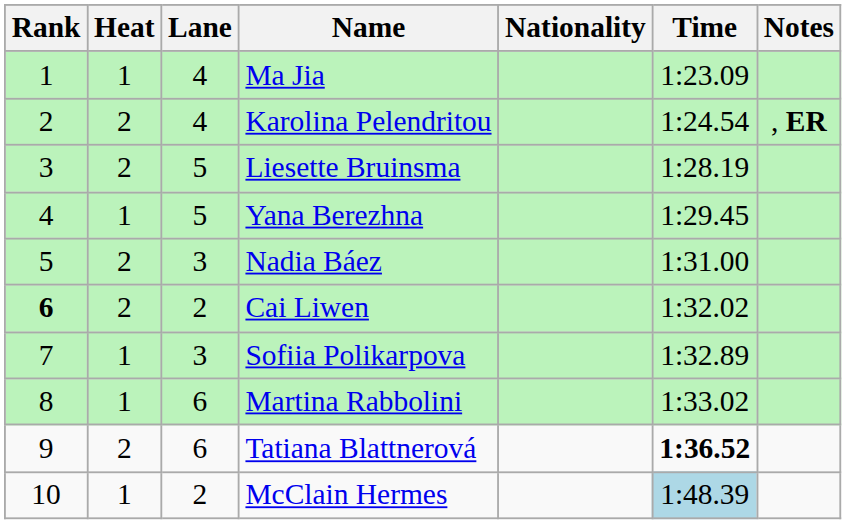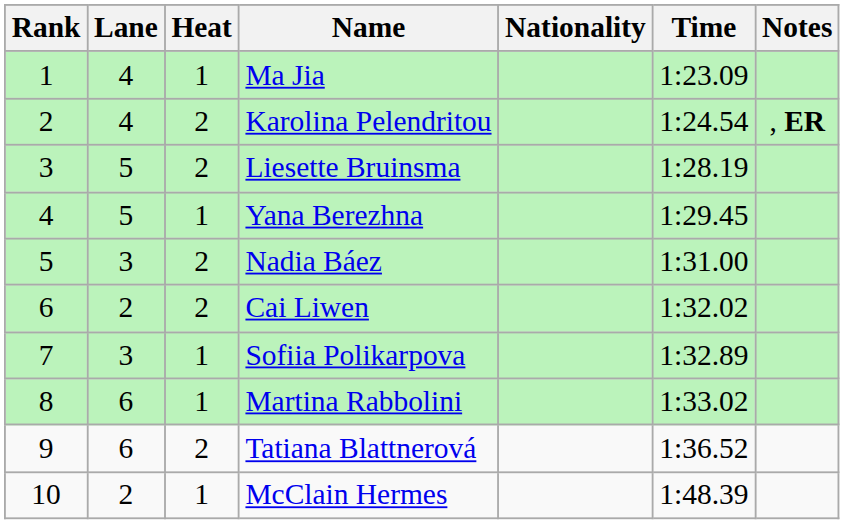columns swapped: Heat <-> Lane
Cai Liwen | Rank: bold -> normal
Tatiana Blattnerová | Time: bold -> normal
McClain Hermes | Time: lightblue background -> no background
